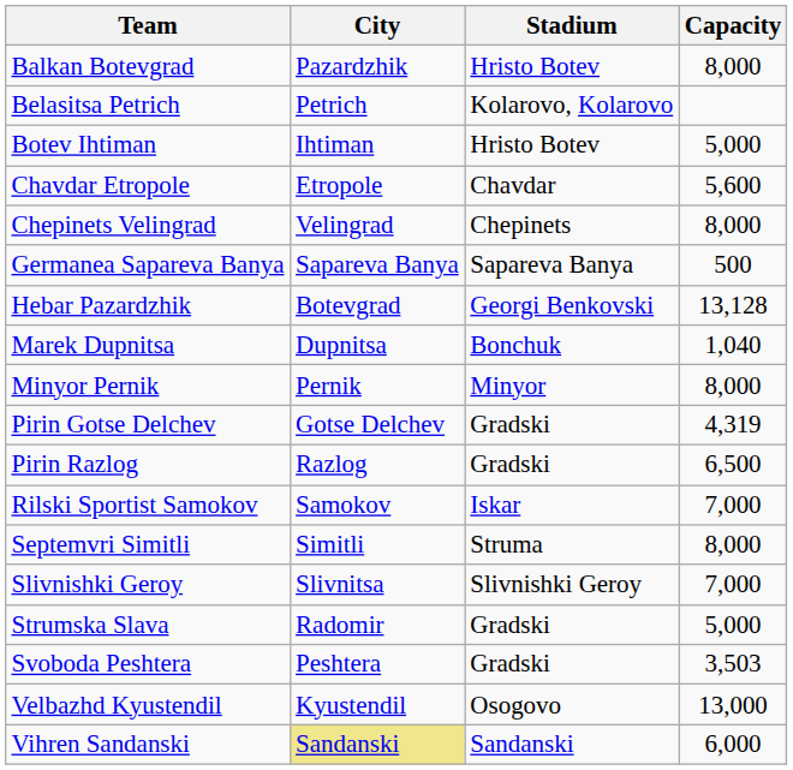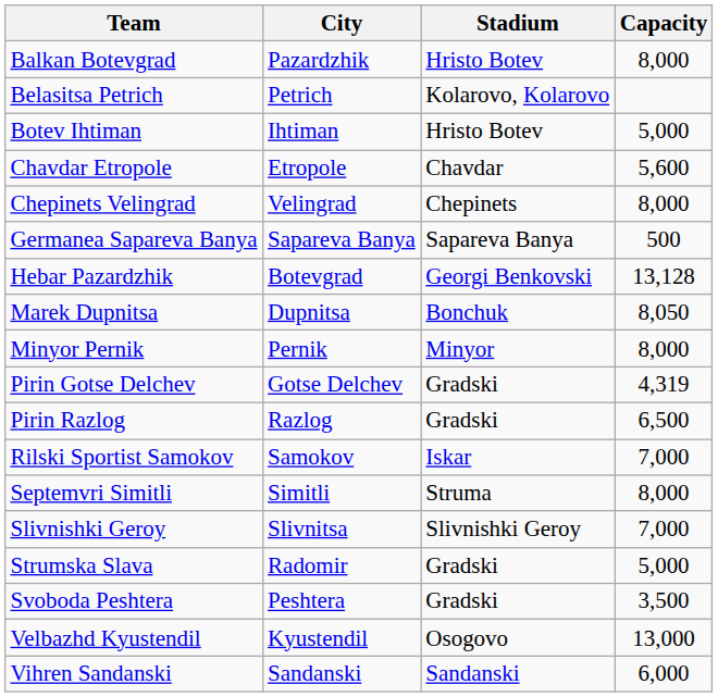Marek Dupnitsa | Capacity: 1,040 -> 8,050
Svoboda Peshtera | Capacity: 3,503 -> 3,500
Vihren Sandanski | City: khaki background -> no background
